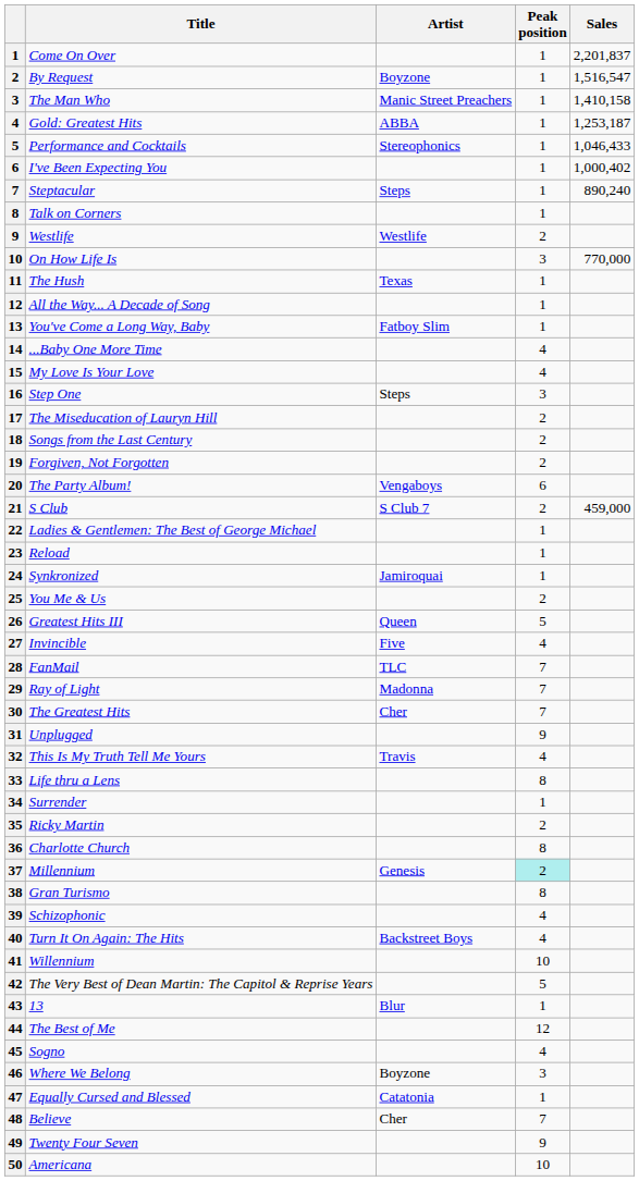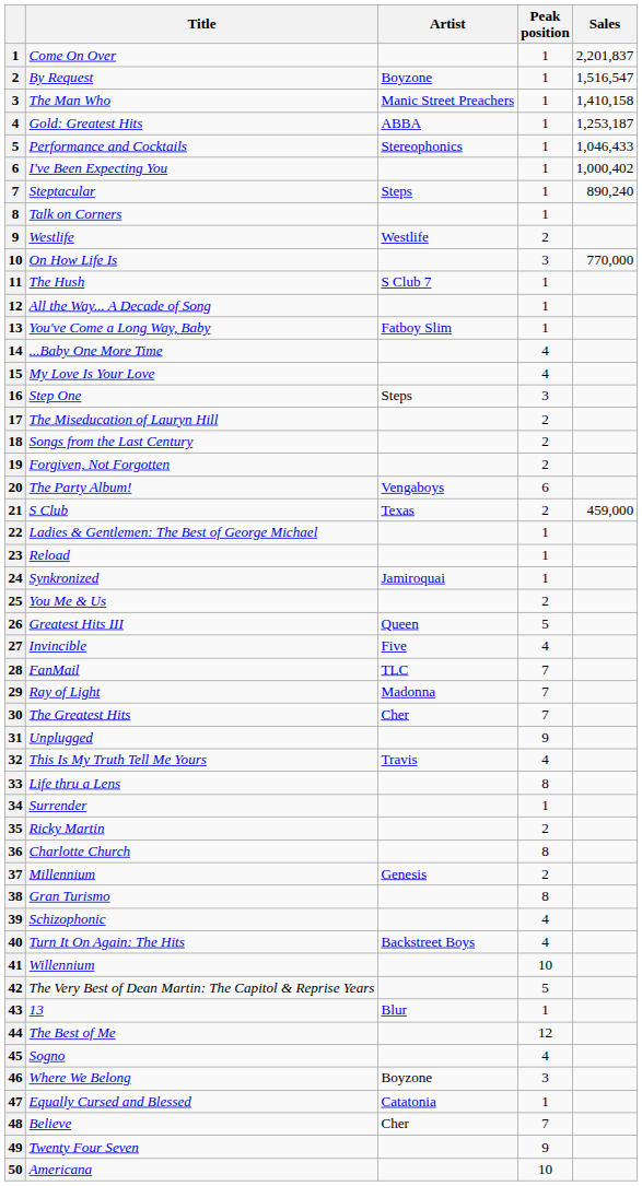The Hush | Artist: Texas -> S Club 7
S Club | Artist: S Club 7 -> Texas
Millennium | Peak position: paleturquoise background -> no background
